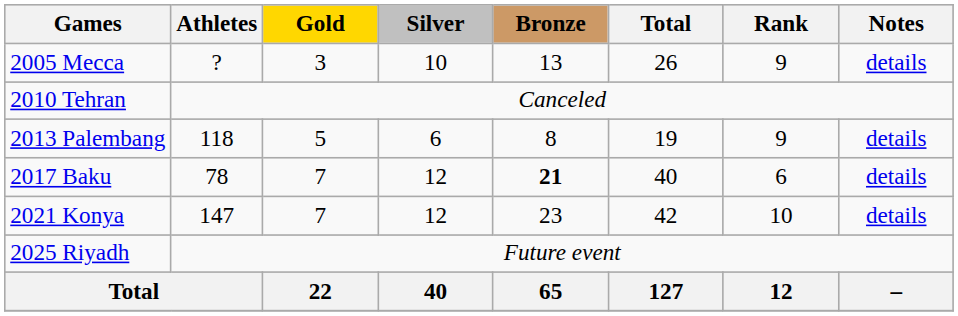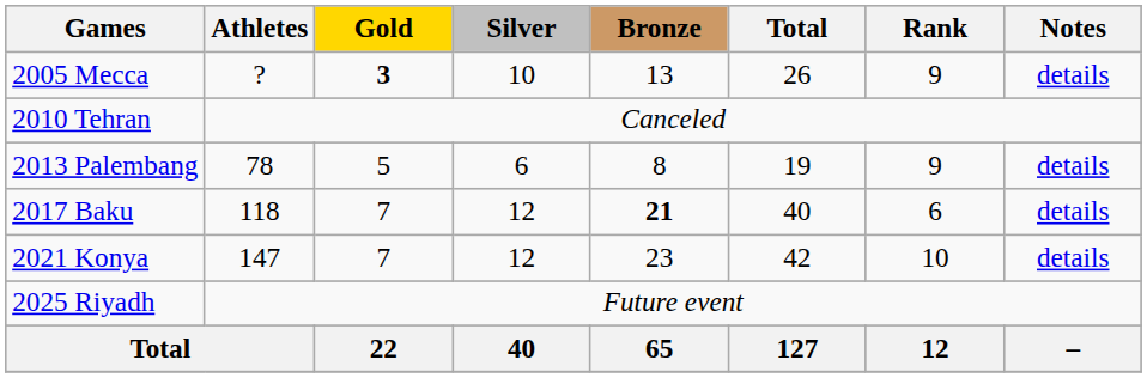2005 Mecca | Gold: normal -> bold
2013 Palembang | Athletes: 118 -> 78
2017 Baku | Athletes: 78 -> 118
